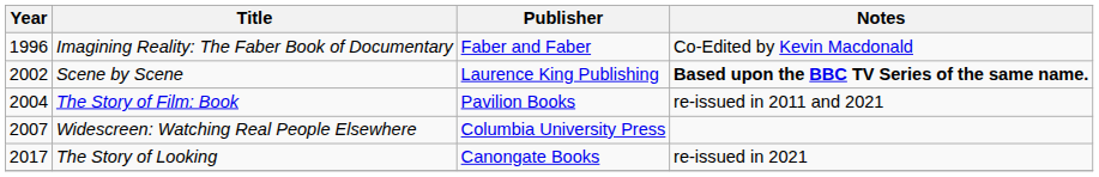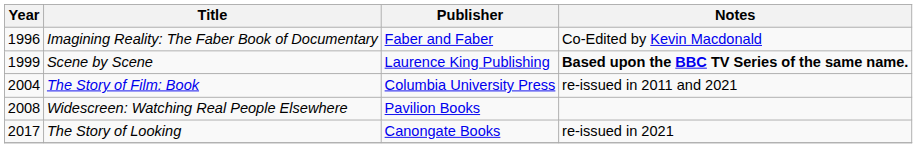Scene by Scene | Year: 2002 -> 1999
The Story of Film: Book | Publisher: Pavilion Books -> Columbia University Press
Widescreen: Watching Real People Elsewhere | Year: 2007 -> 2008
Widescreen: Watching Real People Elsewhere | Publisher: Columbia University Press -> Pavilion Books
